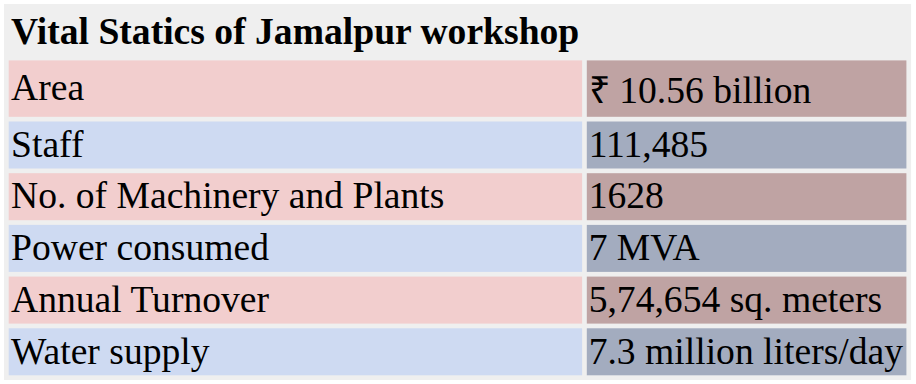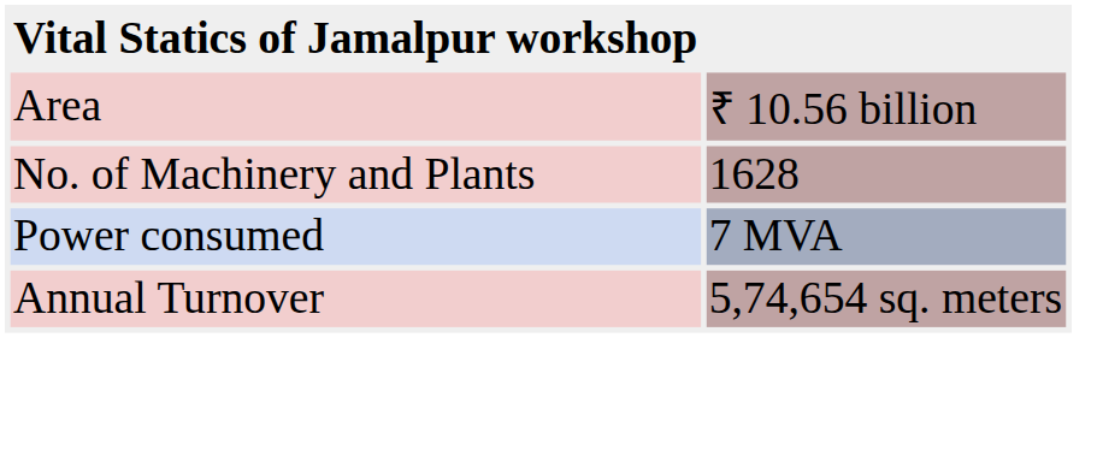- row: Staff | 111,485
- row: Water supply | 7.3 million liters/day
